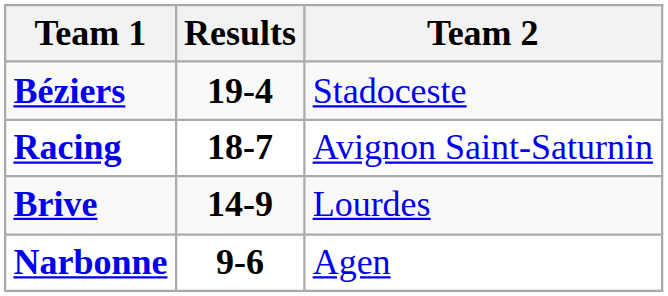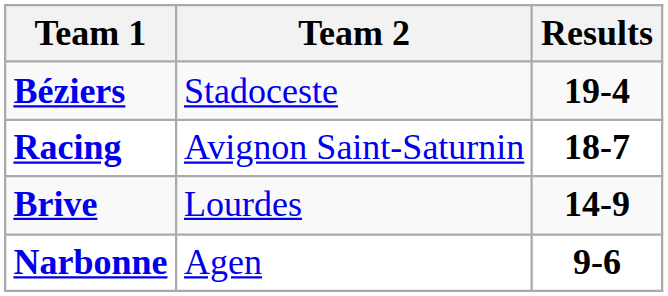columns swapped: Team 2 <-> Results
